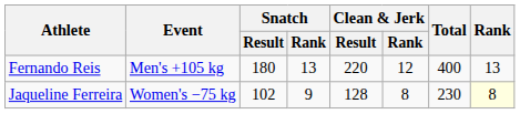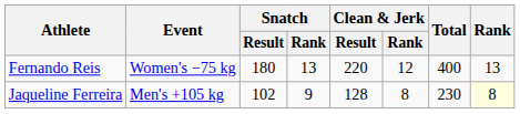Fernando Reis | Event: Men's +105 kg -> Women's −75 kg
Jaqueline Ferreira | Event: Women's −75 kg -> Men's +105 kg
